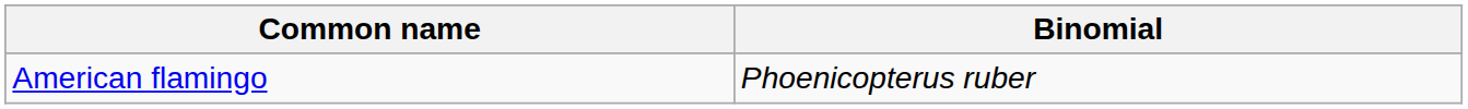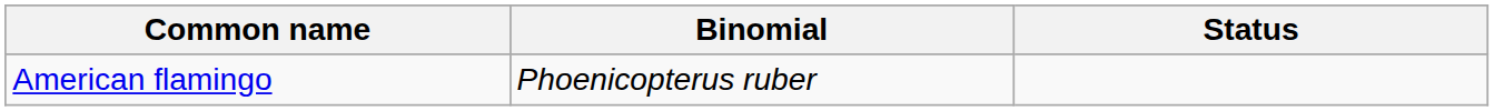+ column: Status
